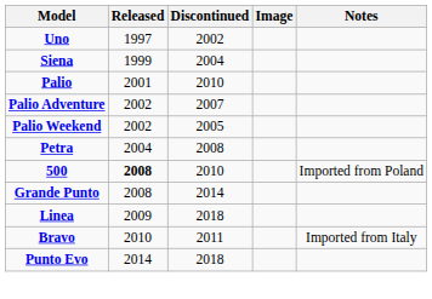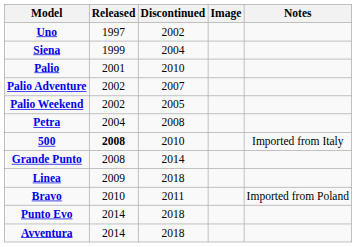500 | Notes: Imported from Poland -> Imported from Italy
Bravo | Notes: Imported from Italy -> Imported from Poland
+ row: Avventura | 2014 | 2018
